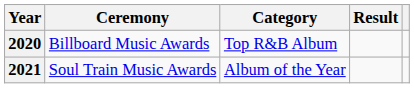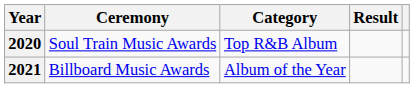2020 | Ceremony: Billboard Music Awards -> Soul Train Music Awards
2021 | Ceremony: Soul Train Music Awards -> Billboard Music Awards
